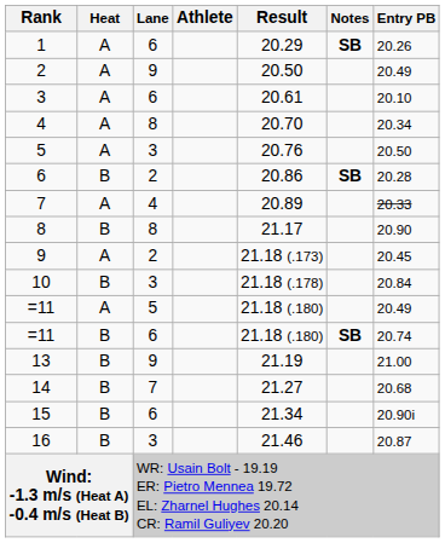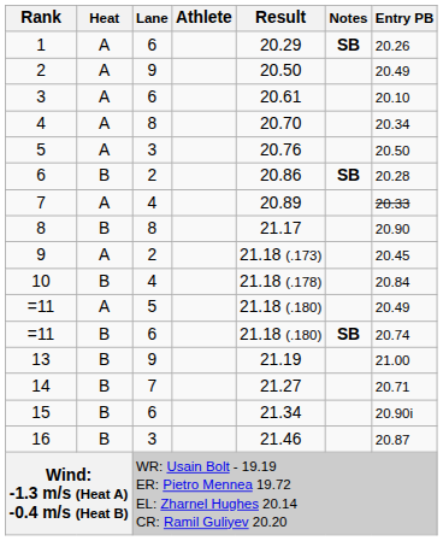10 | Lane: 3 -> 4
14 | Entry PB: 20.68 -> 20.71
